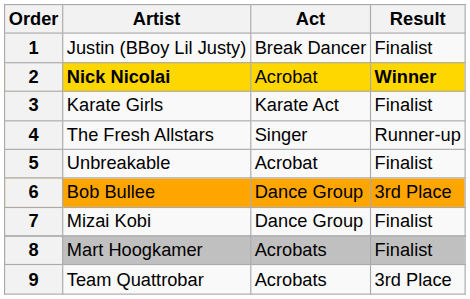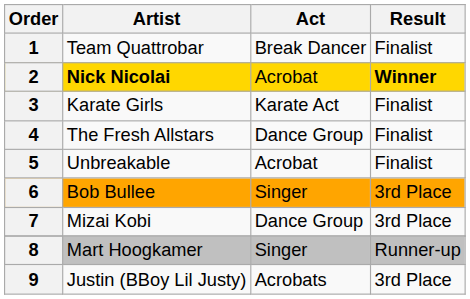1 | Artist: Justin (BBoy Lil Justy) -> Team Quattrobar
4 | Act: Singer -> Dance Group
4 | Result: Runner-up -> Finalist
6 | Act: Dance Group -> Singer
7 | Result: Finalist -> 3rd Place
8 | Act: Acrobats -> Singer
8 | Result: Finalist -> Runner-up
9 | Artist: Team Quattrobar -> Justin (BBoy Lil Justy)
